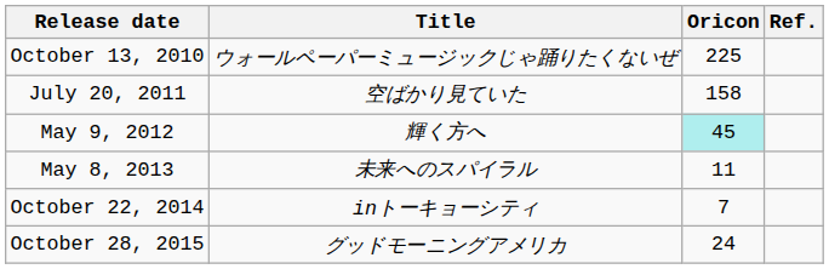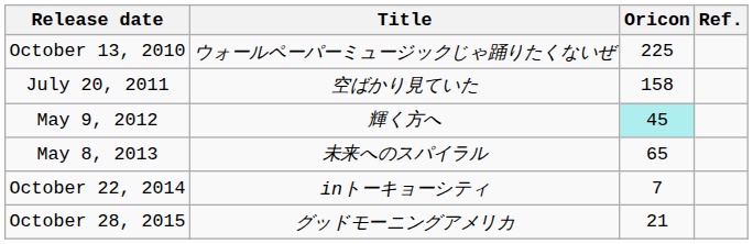May 8, 2013 | Oricon: 11 -> 65
October 28, 2015 | Oricon: 24 -> 21
